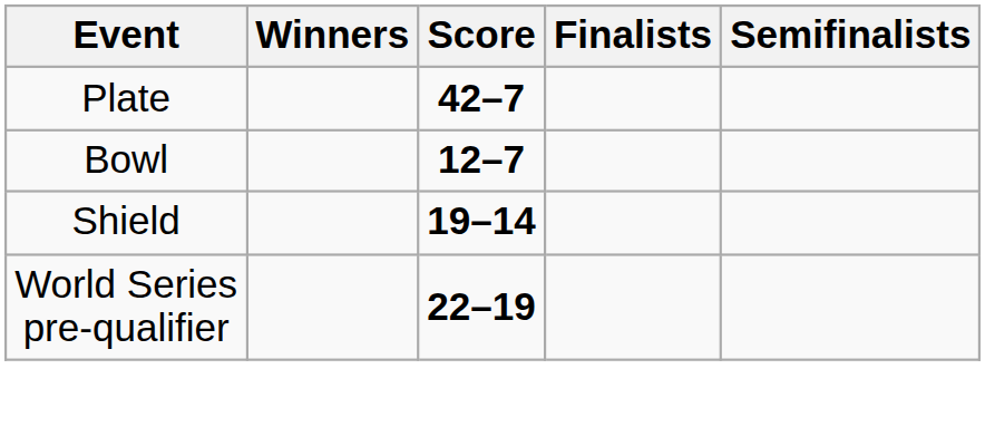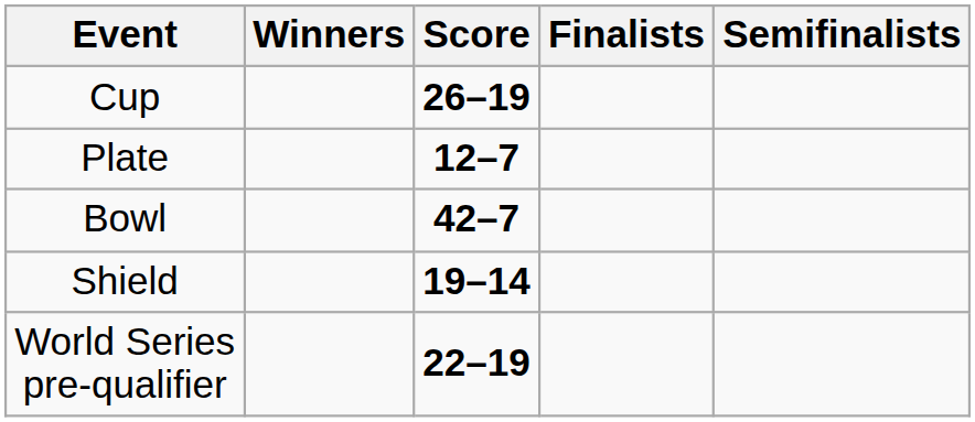+ row: Cup | 26–19
Plate | Score: 42–7 -> 12–7
Bowl | Score: 12–7 -> 42–7
